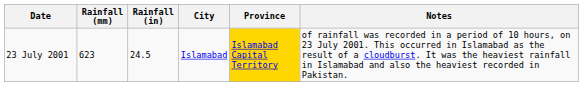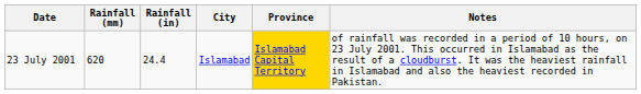23 July 2001 | Rainfall (mm): 623 -> 620
23 July 2001 | Rainfall (in): 24.5 -> 24.4
